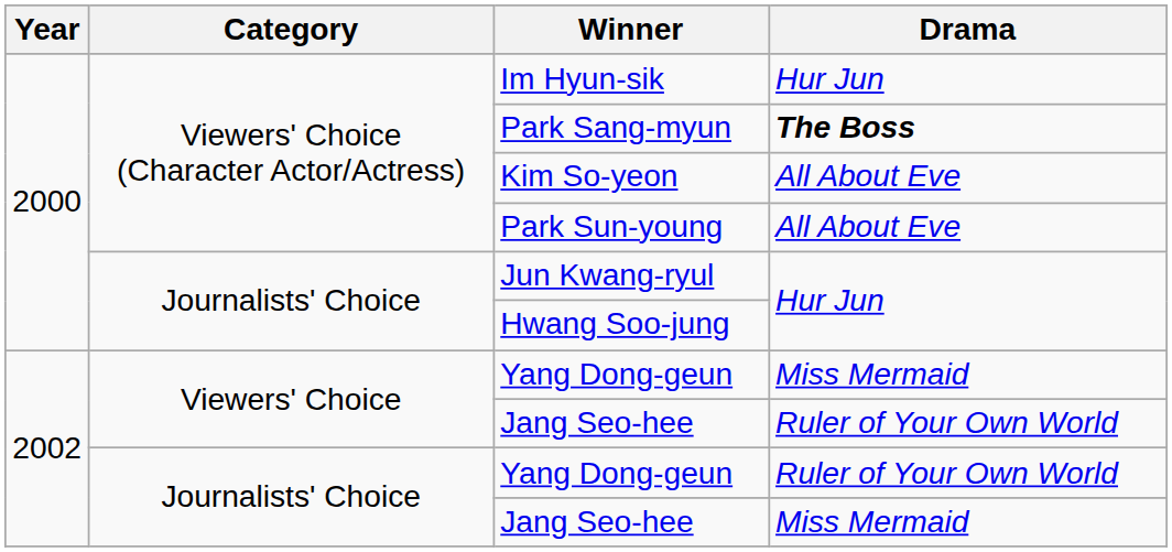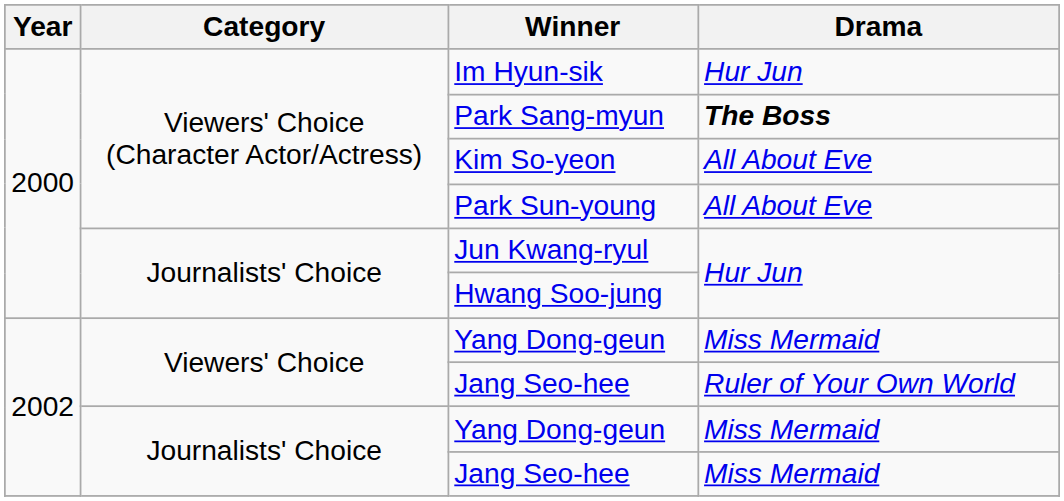Journalists' Choice / Yang Dong-geun | Drama: Ruler of Your Own World -> Miss Mermaid
